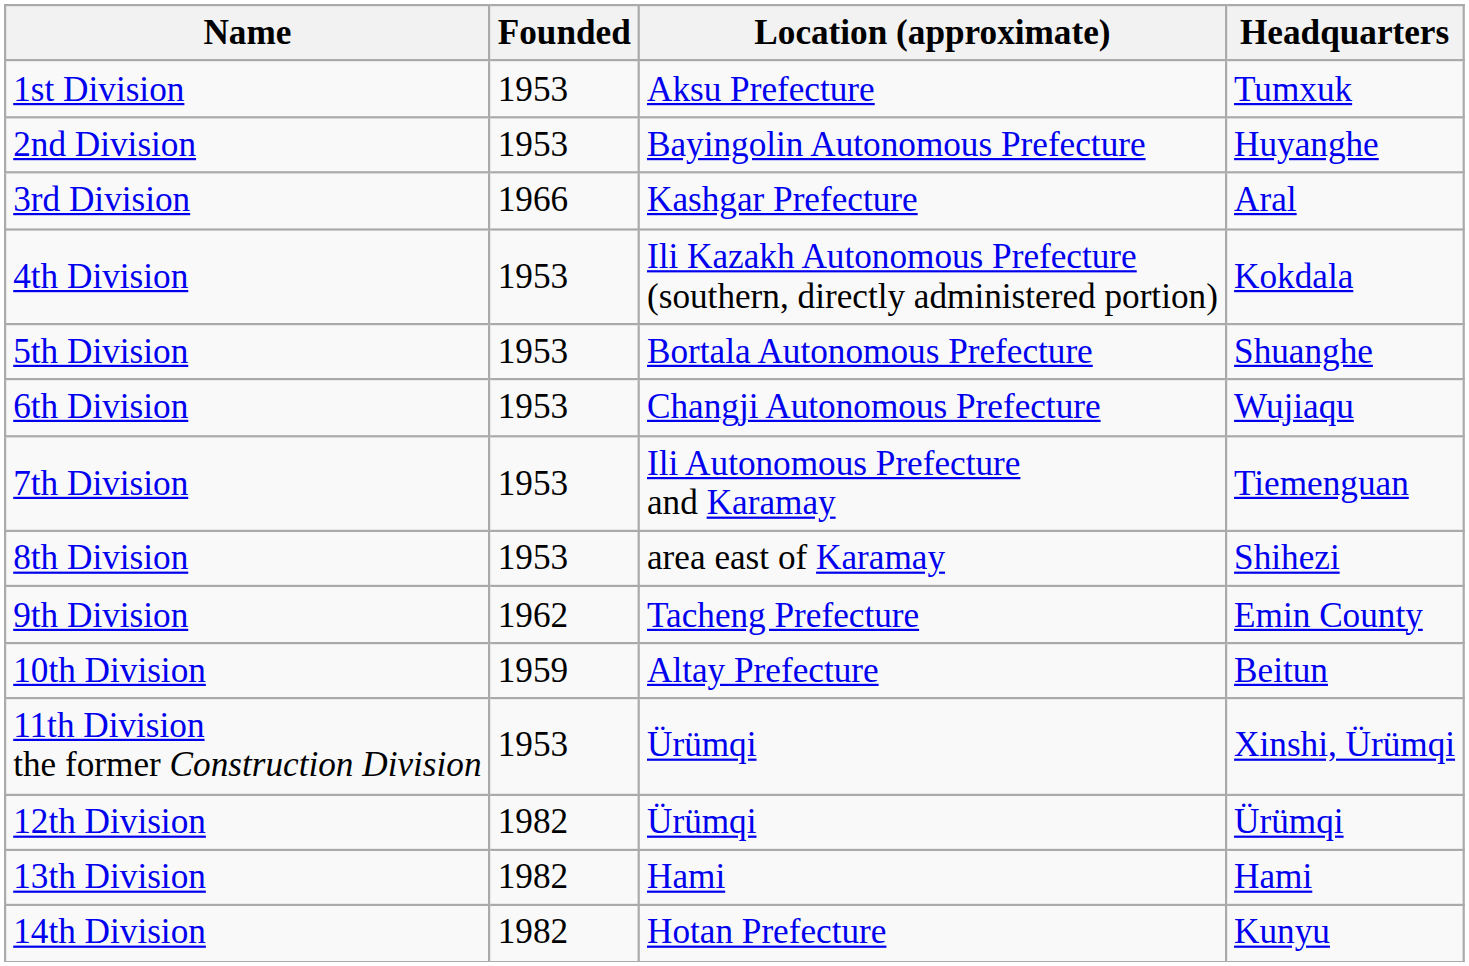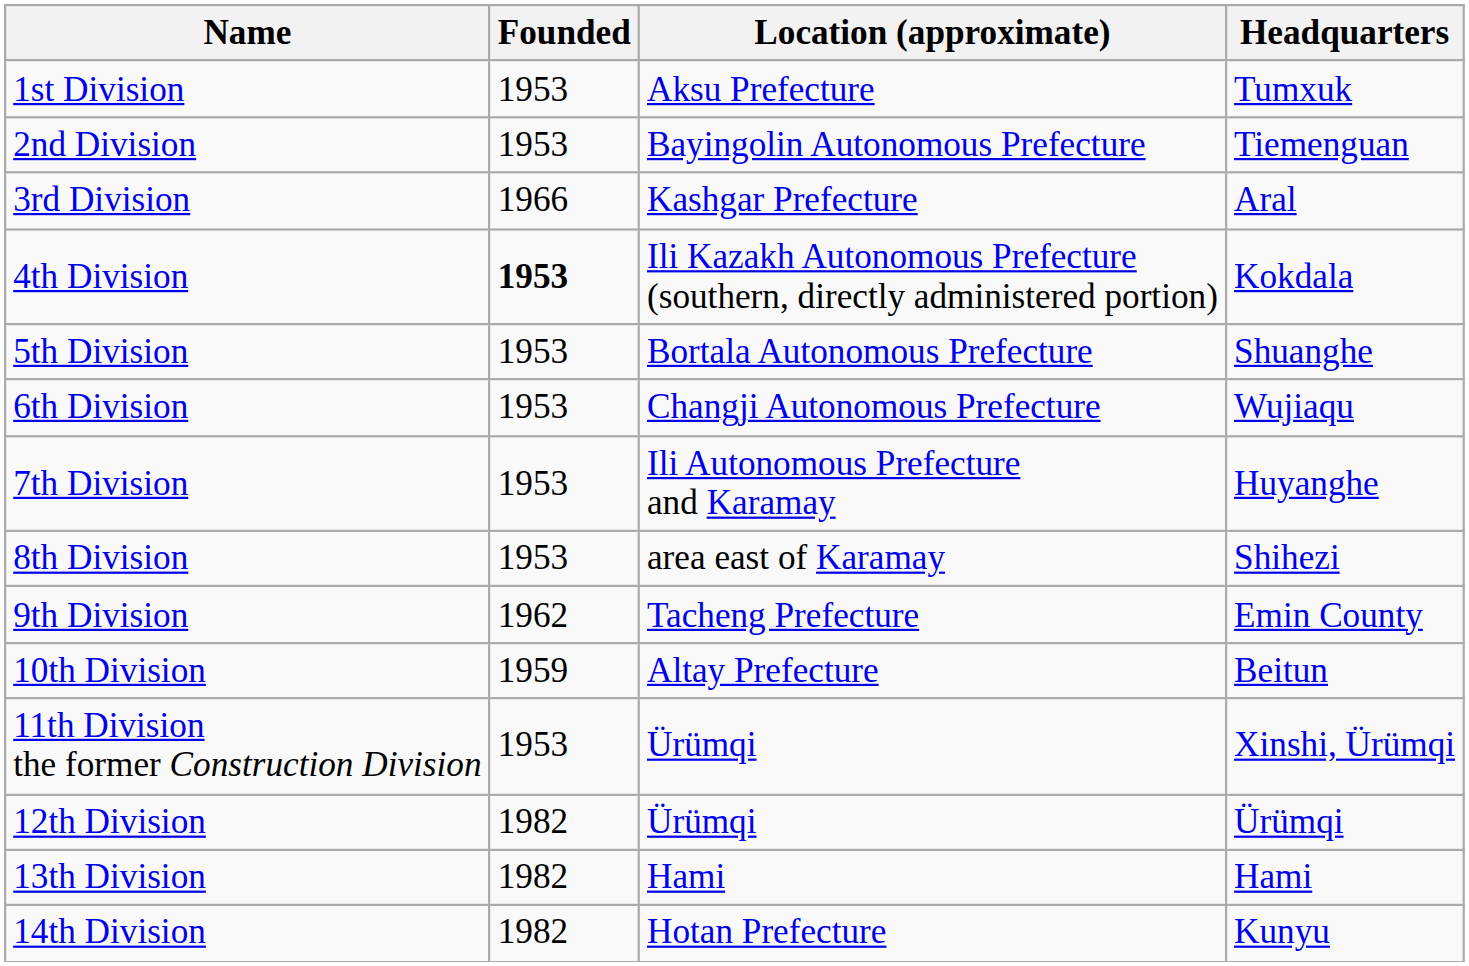2nd Division | Headquarters: Huyanghe -> Tiemenguan
4th Division | Founded: normal -> bold
7th Division | Headquarters: Tiemenguan -> Huyanghe
